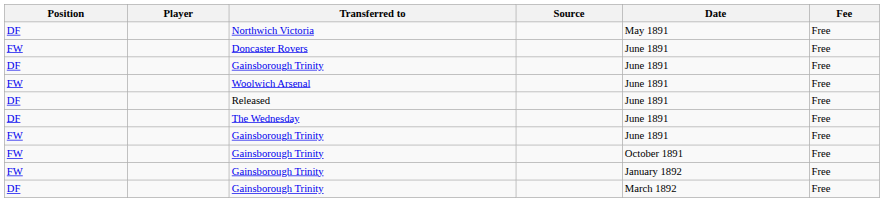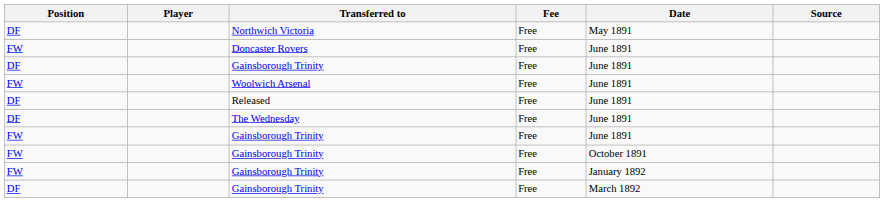columns swapped: Fee <-> Source
